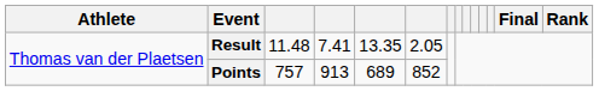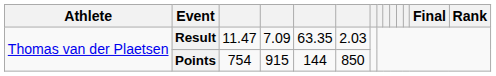Result | column 3: 11.48 -> 11.47
Result | column 4: 7.41 -> 7.09
Result | column 5: 13.35 -> 63.35
Result | column 6: 2.05 -> 2.03
Points | column 3: 757 -> 754
Points | column 4: 913 -> 915
Points | column 5: 689 -> 144
Points | column 6: 852 -> 850
